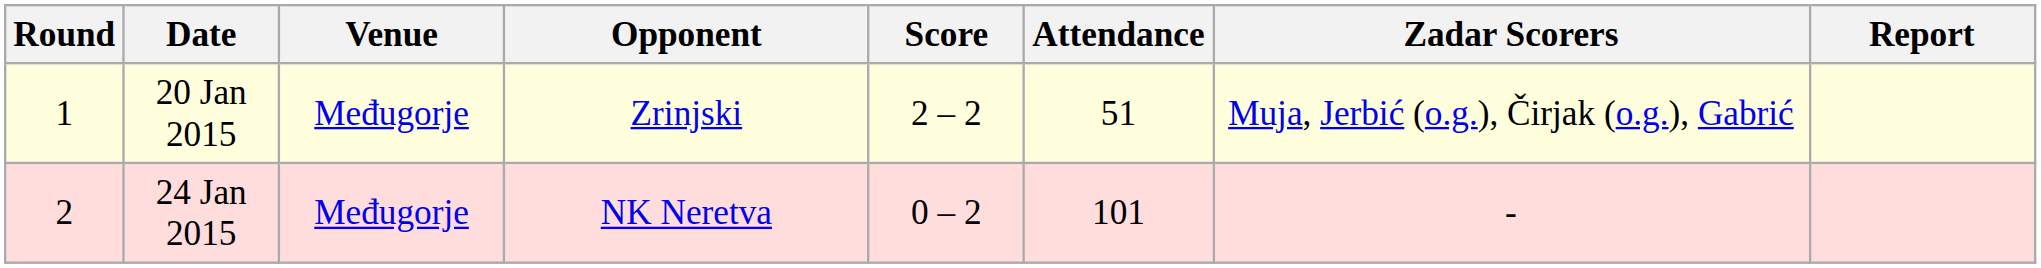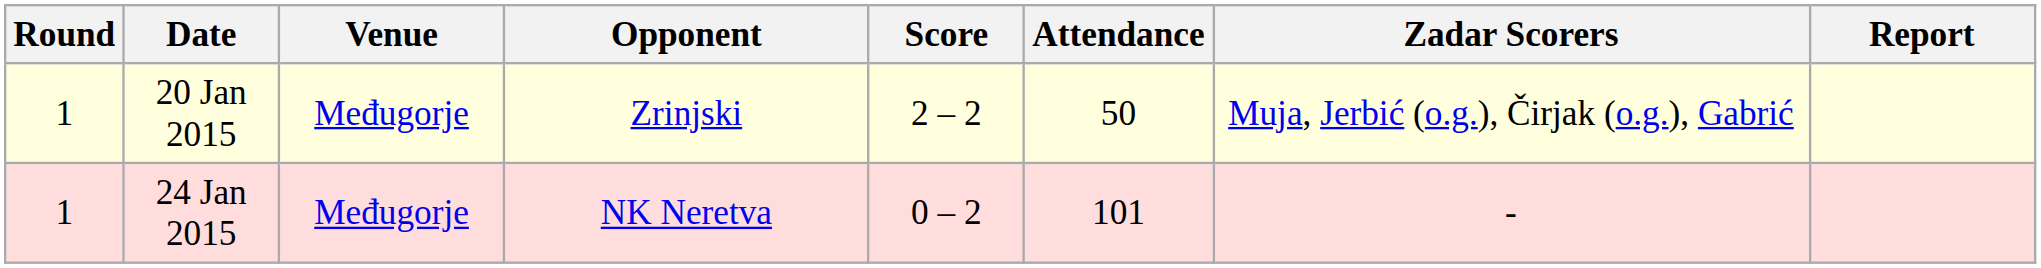20 Jan 2015 | Attendance: 51 -> 50
24 Jan 2015 | Round: 2 -> 1
